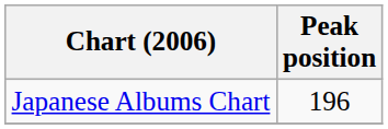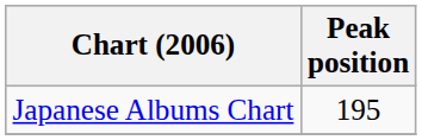Japanese Albums Chart | Peak position: 196 -> 195
